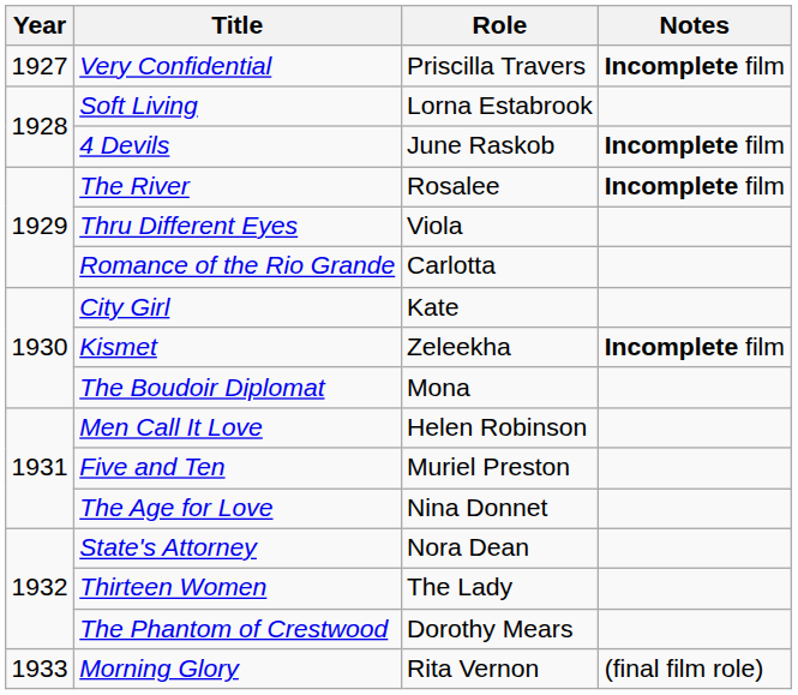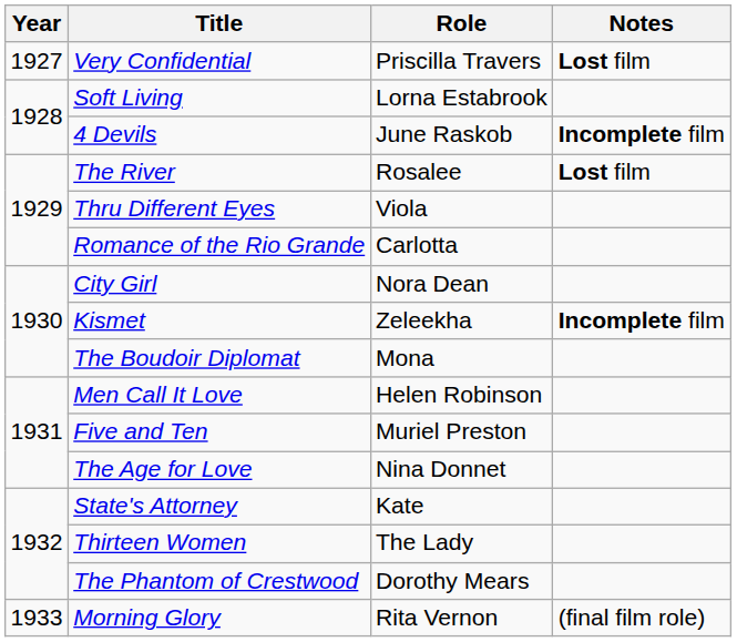Very Confidential | Notes: Incomplete film -> Lost film
The River | Notes: Incomplete film -> Lost film
City Girl | Role: Kate -> Nora Dean
State's Attorney | Role: Nora Dean -> Kate
